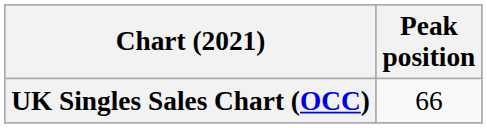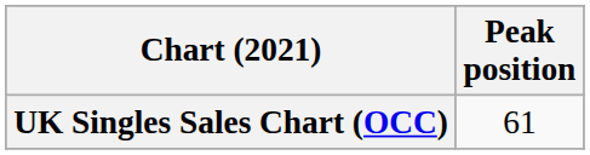UK Singles Sales Chart (OCC) | Peak position: 66 -> 61
